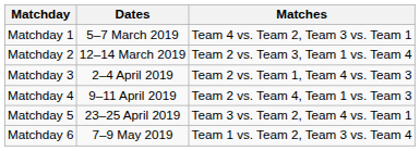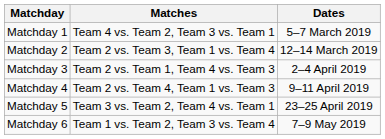columns swapped: Dates <-> Matches
